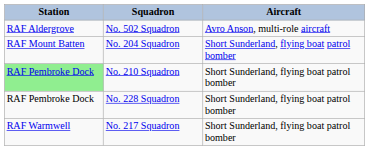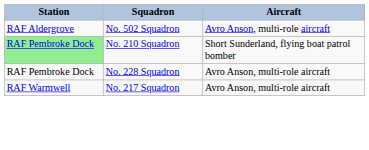- row: RAF Mount Batten | No. 204 Squadron | Short Sunderland, flying boat patrol bomber
No. 228 Squadron | Aircraft: Short Sunderland, flying boat patrol bomber -> Avro Anson, multi-role aircraft
No. 217 Squadron | Aircraft: Short Sunderland, flying boat patrol bomber -> Avro Anson, multi-role aircraft
